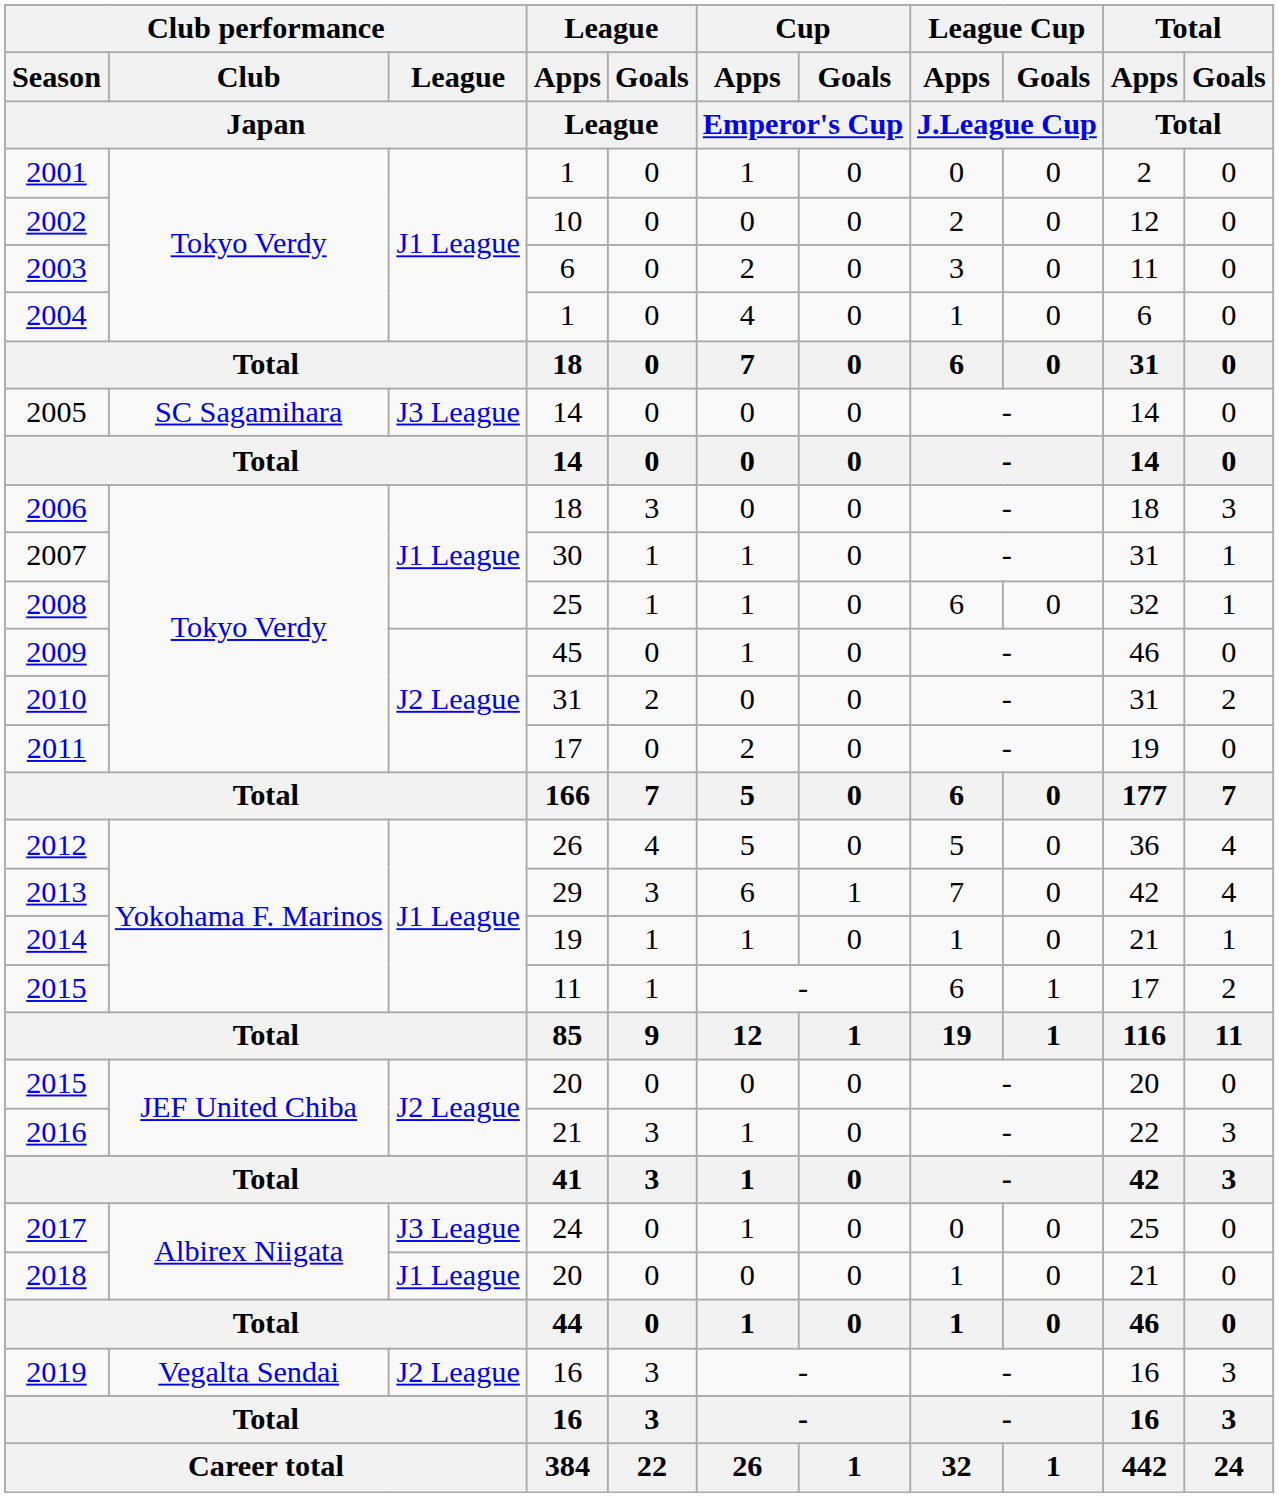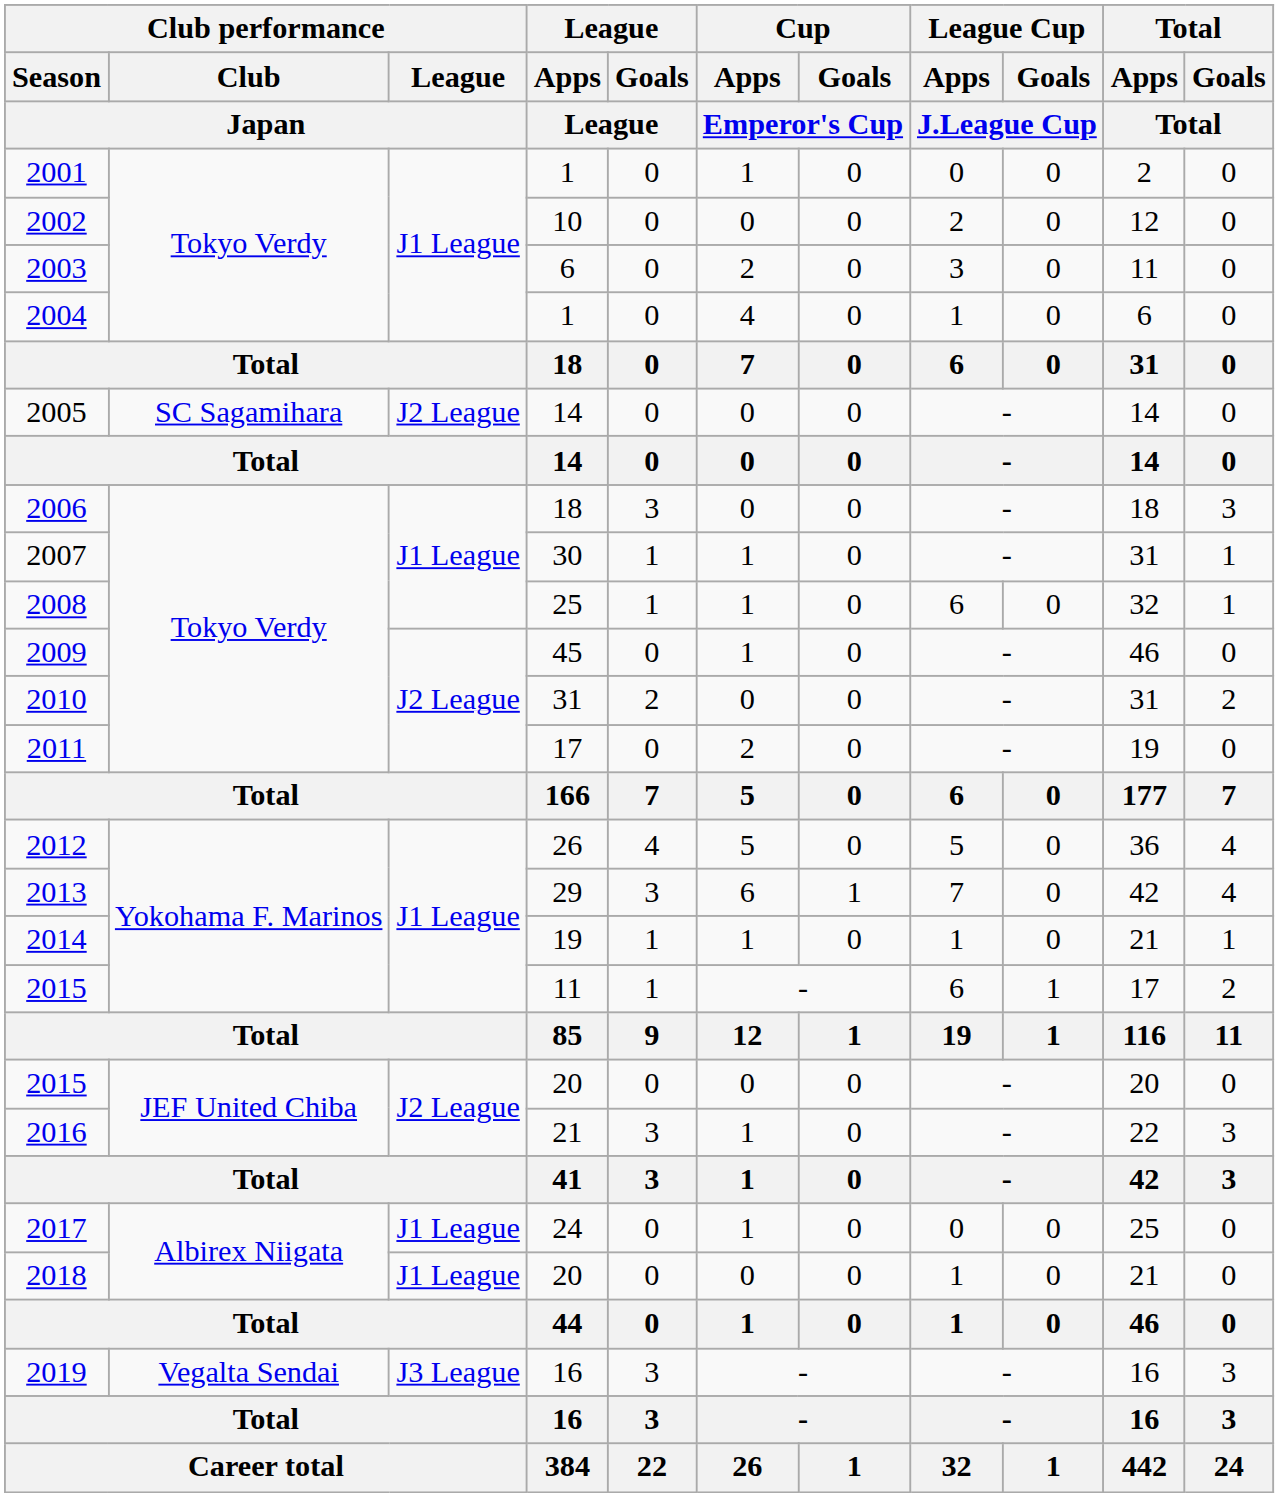2005 | Club performance / League / Japan: J3 League -> J2 League
2017 | Club performance / League / Japan: J3 League -> J1 League
2019 | Club performance / League / Japan: J2 League -> J3 League
